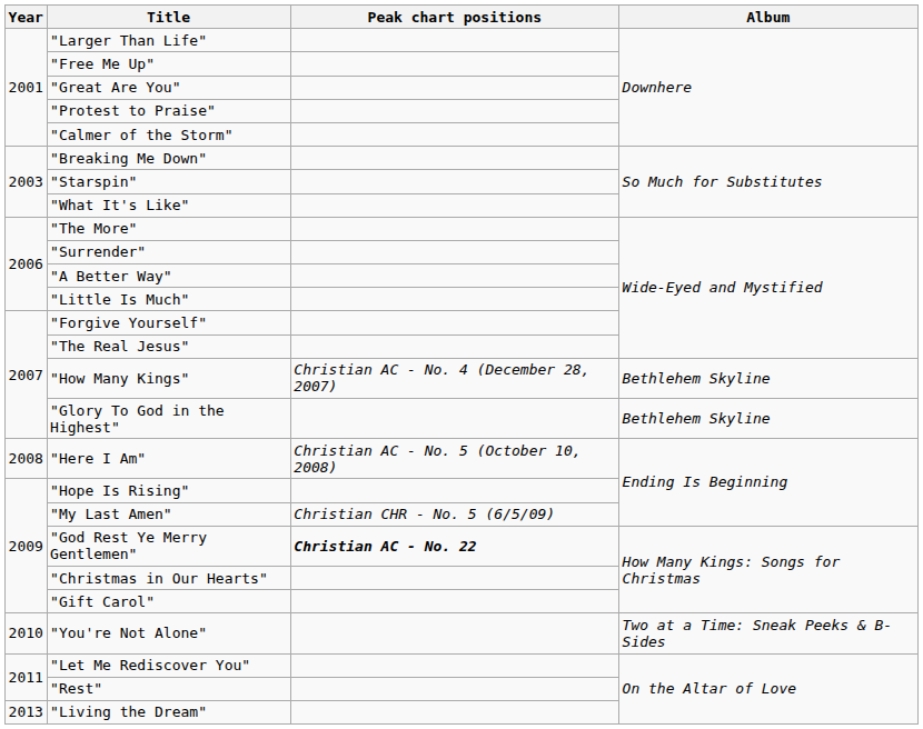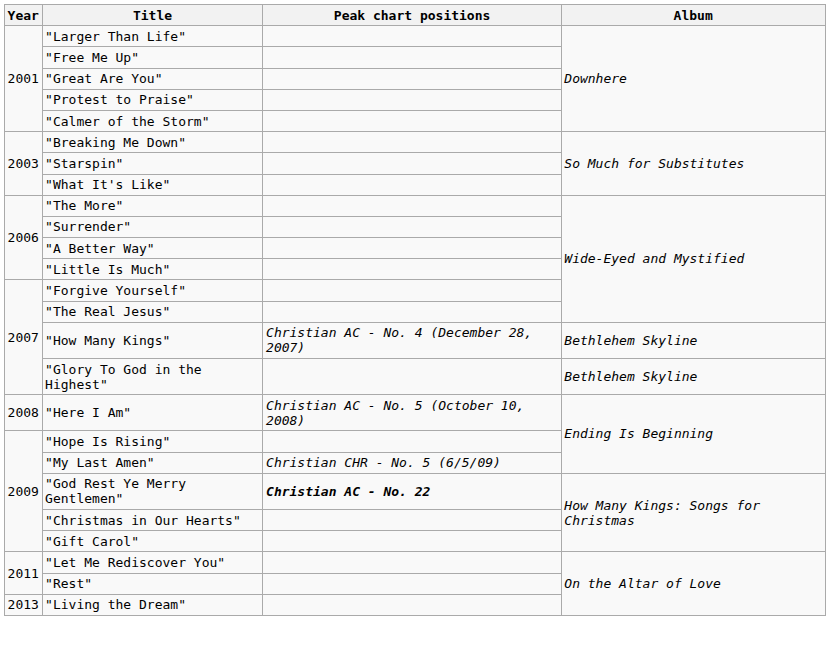- row: 2010 | "You're Not Alone" | Two at a Time: Sneak Peeks & B-Sides
